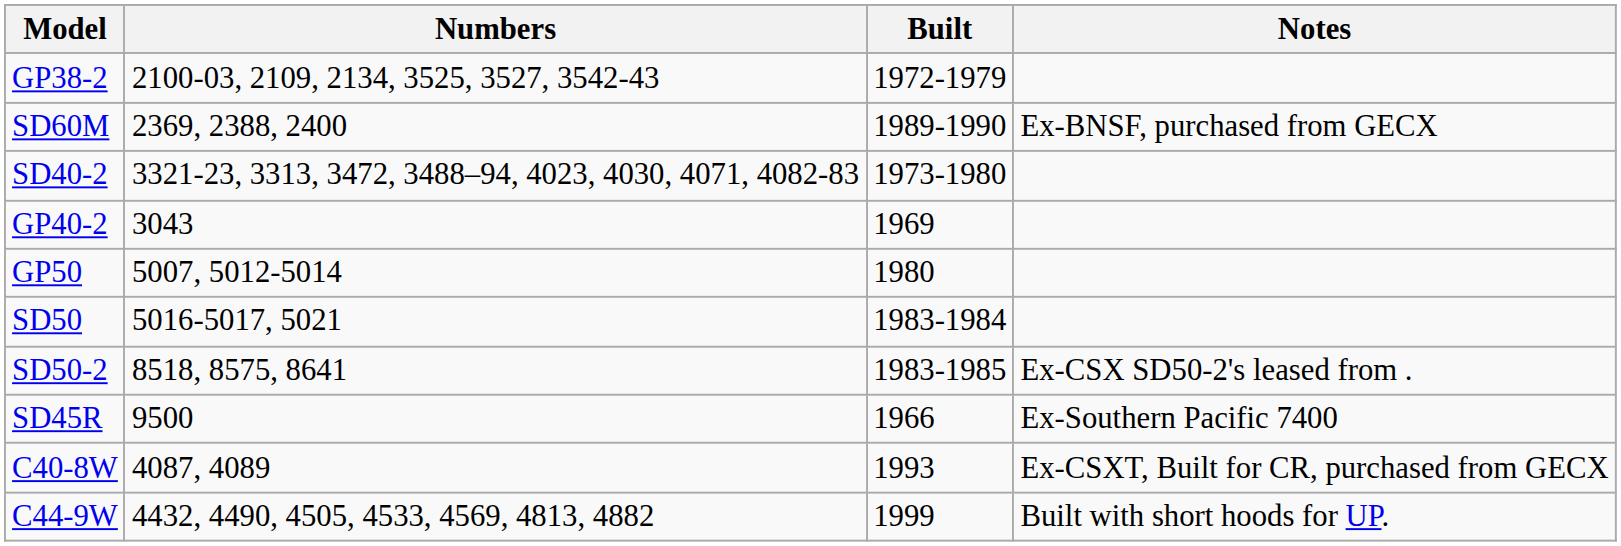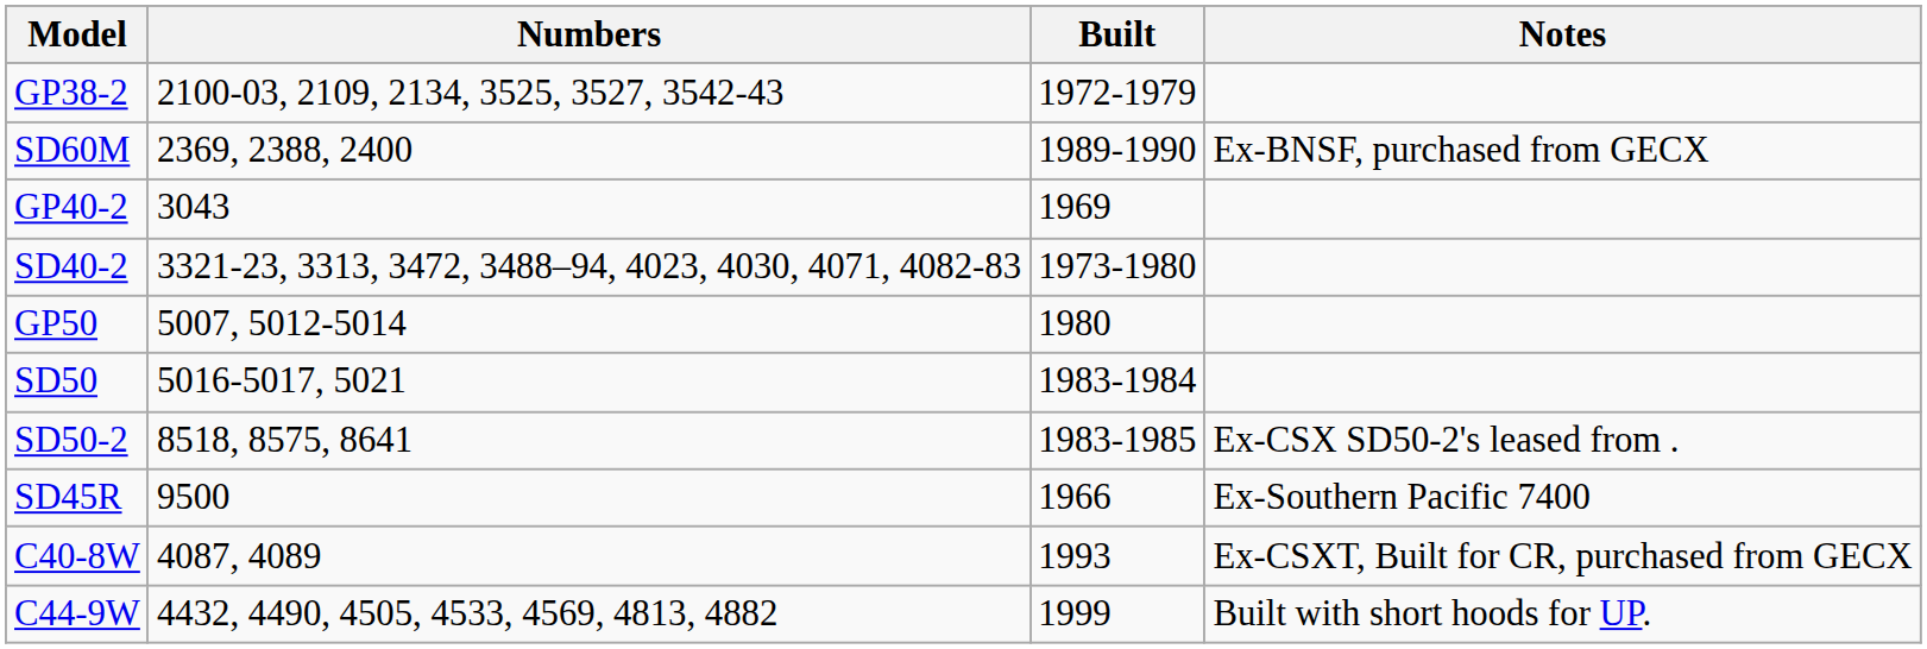rows swapped: GP40-2 <-> SD40-2
